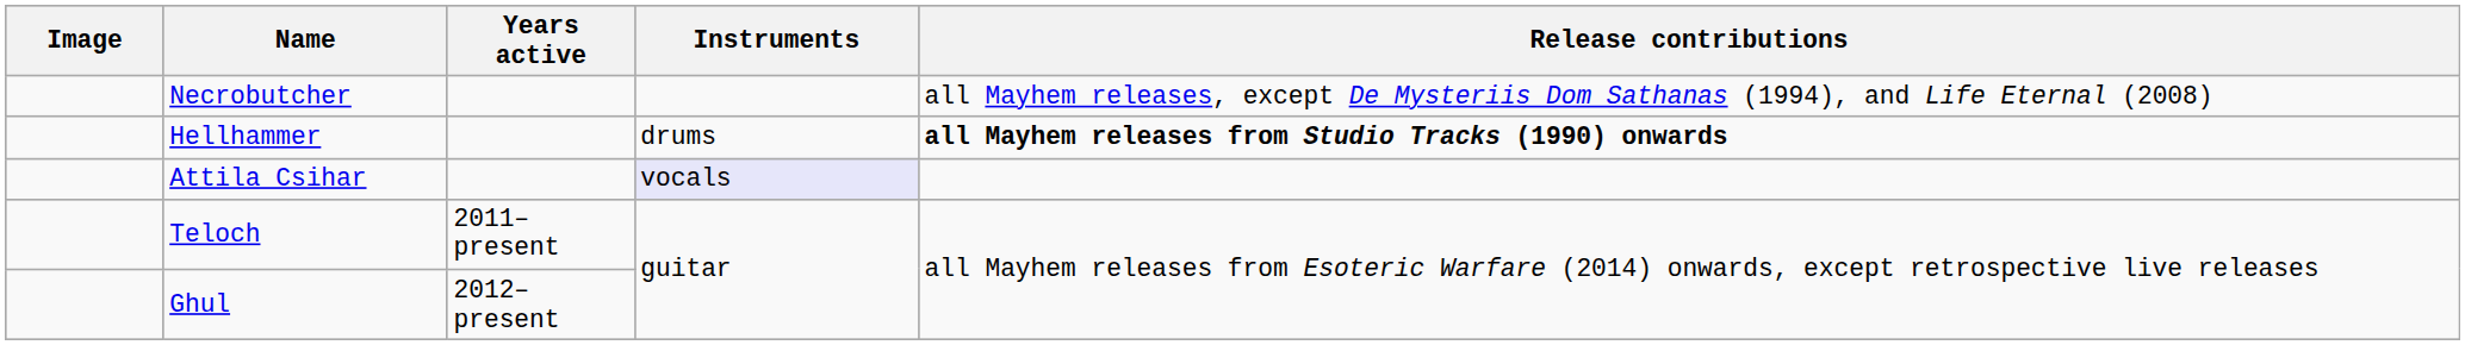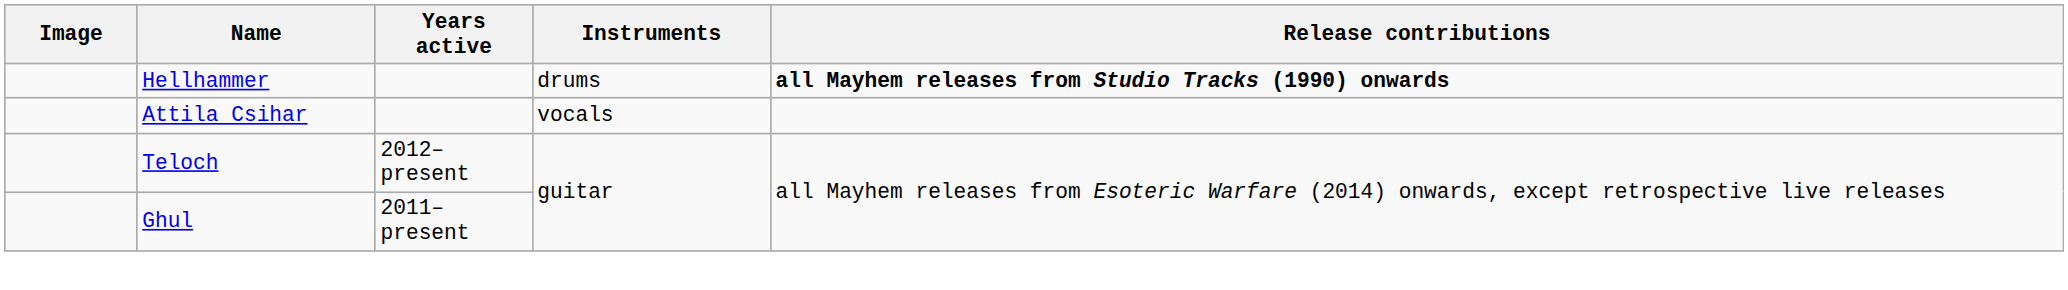- row: Necrobutcher | all Mayhem releases, except De Mysteriis Dom Sathanas (1994), and Life Eternal (2008)
Attila Csihar | Instruments: lavender background -> no background
Teloch | Years active: 2011–present -> 2012–present
Ghul | Years active: 2012–present -> 2011–present
